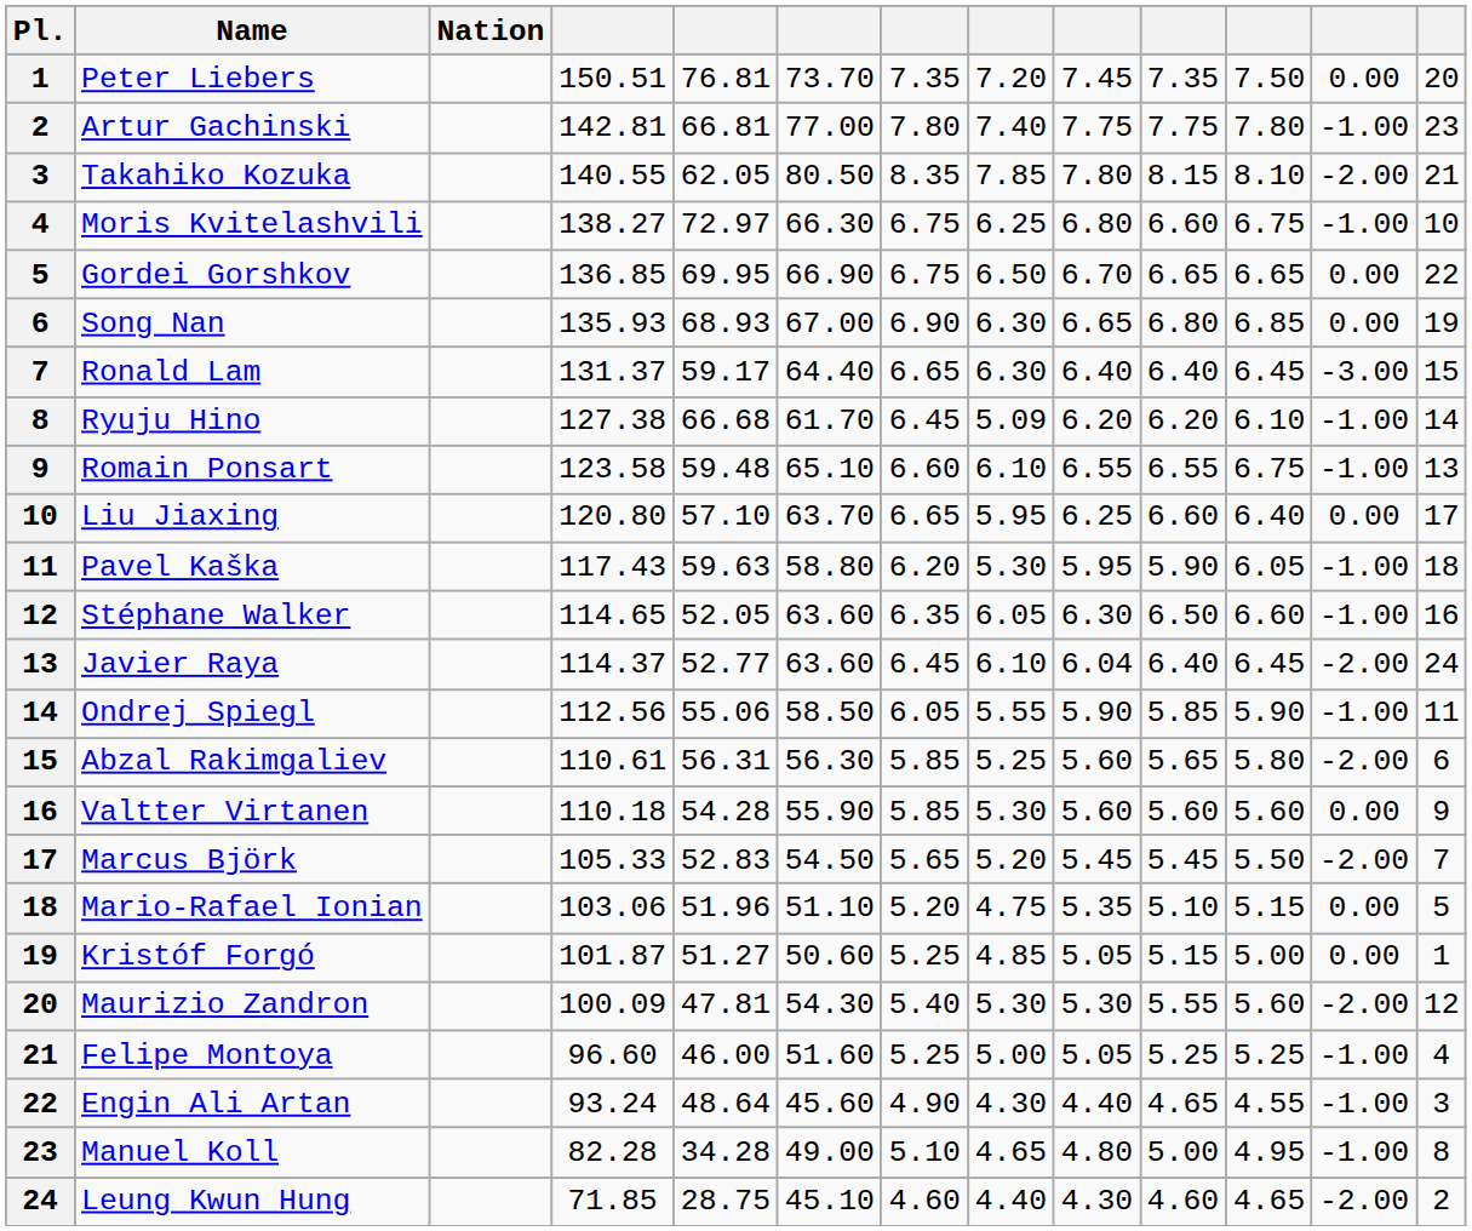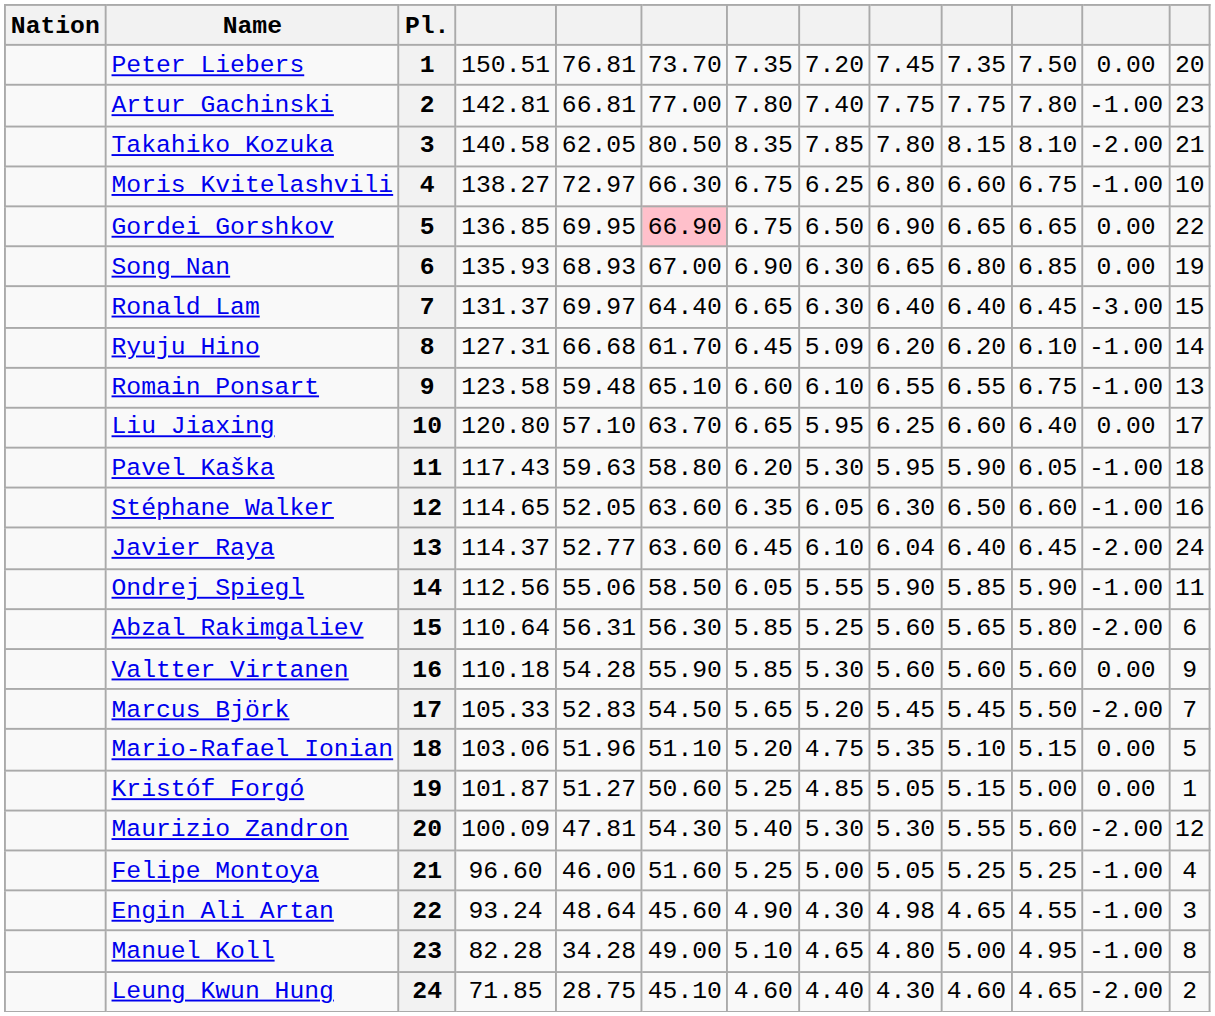columns swapped: Pl. <-> Nation
Takahiko Kozuka | column 4: 140.55 -> 140.58
Gordei Gorshkov | column 6: no background -> pink background
Gordei Gorshkov | column 9: 6.70 -> 6.90
Ronald Lam | column 5: 59.17 -> 69.97
Ryuju Hino | column 4: 127.38 -> 127.31
Abzal Rakimgaliev | column 4: 110.61 -> 110.64
Engin Ali Artan | column 9: 4.40 -> 4.98
